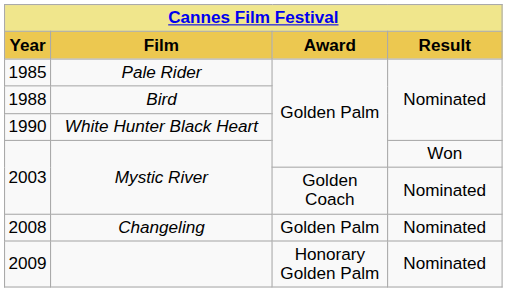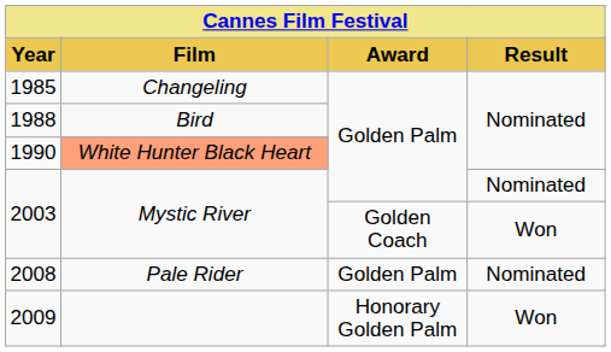1985 | Film: Pale Rider -> Changeling
1990 | Film: no background -> lightsalmon background
2003 / Golden Palm | Result: Won -> Nominated
2003 / Golden Coach | Result: Nominated -> Won
2008 | Film: Changeling -> Pale Rider
2009 | Result: Nominated -> Won
